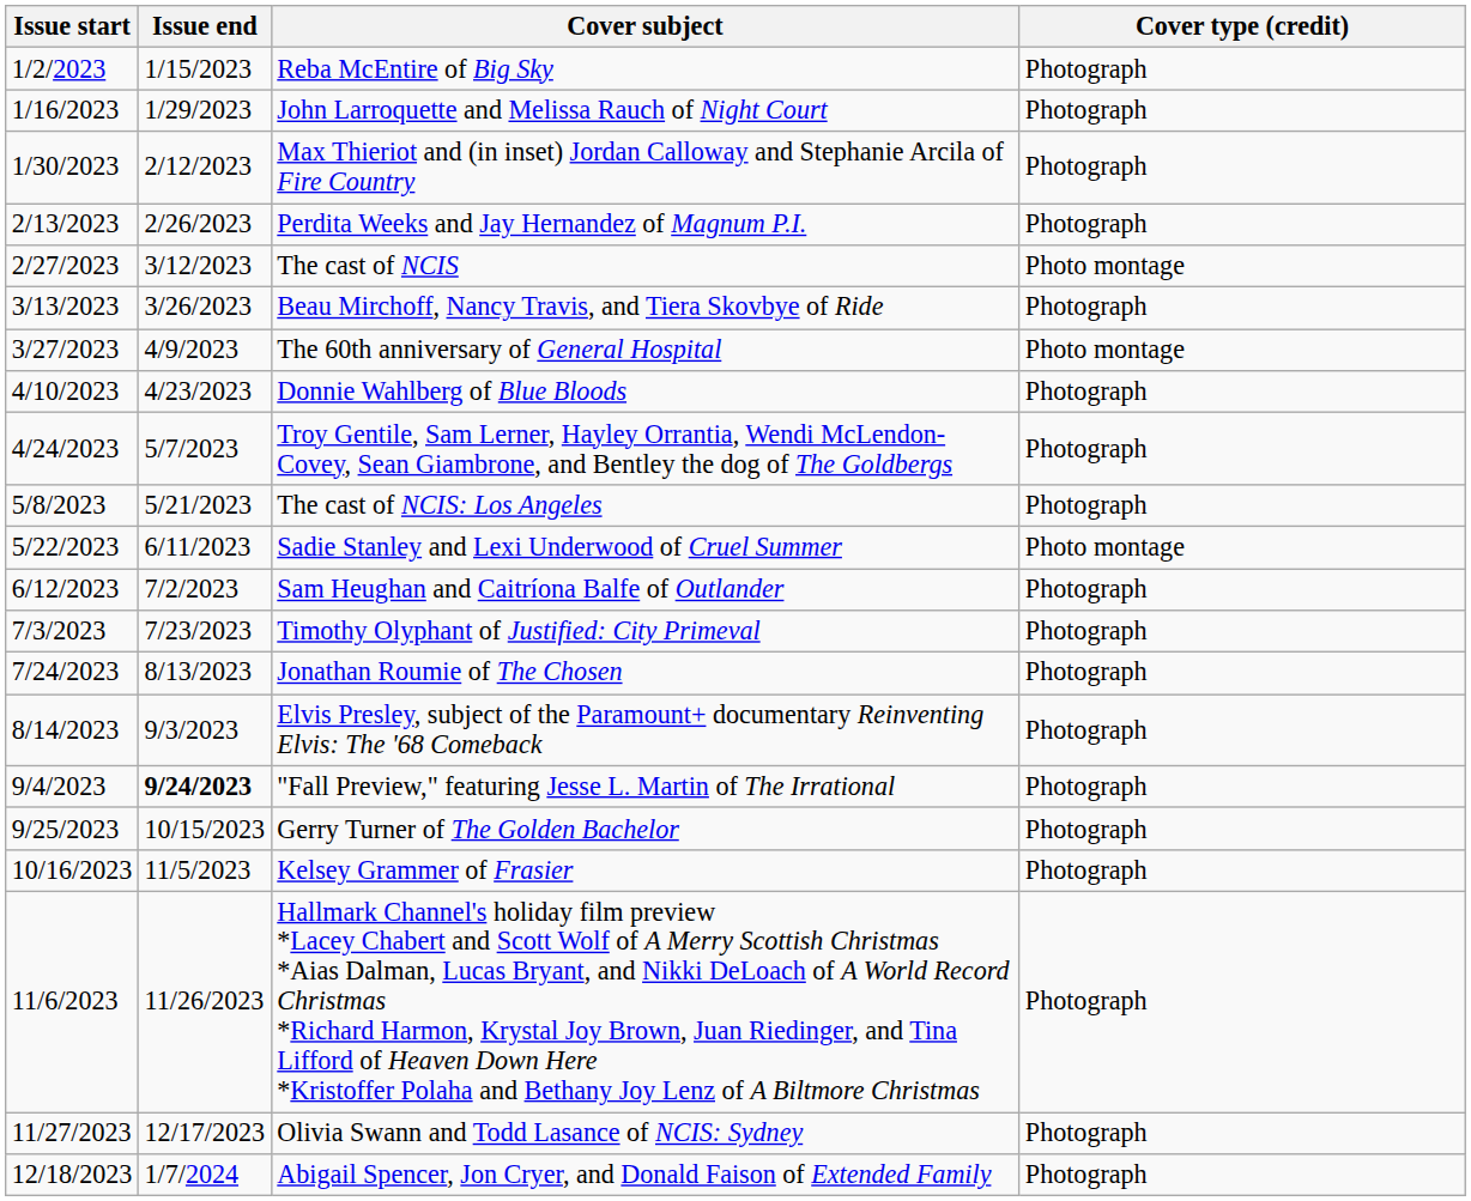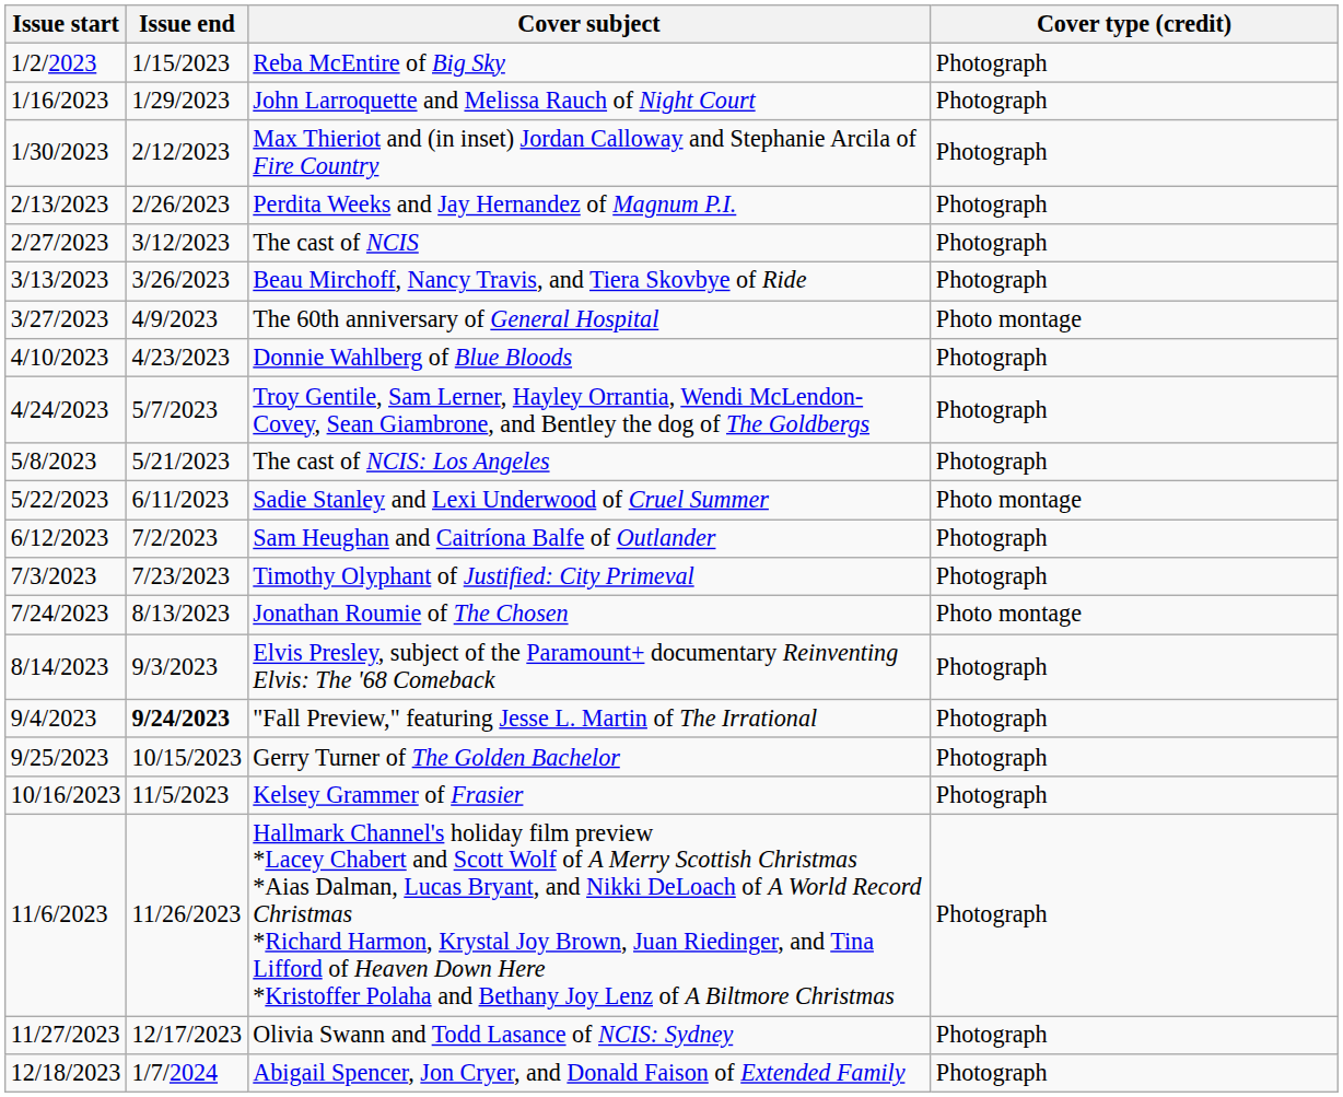The cast of NCIS | Cover type (credit): Photo montage -> Photograph
Jonathan Roumie of The Chosen | Cover type (credit): Photograph -> Photo montage
